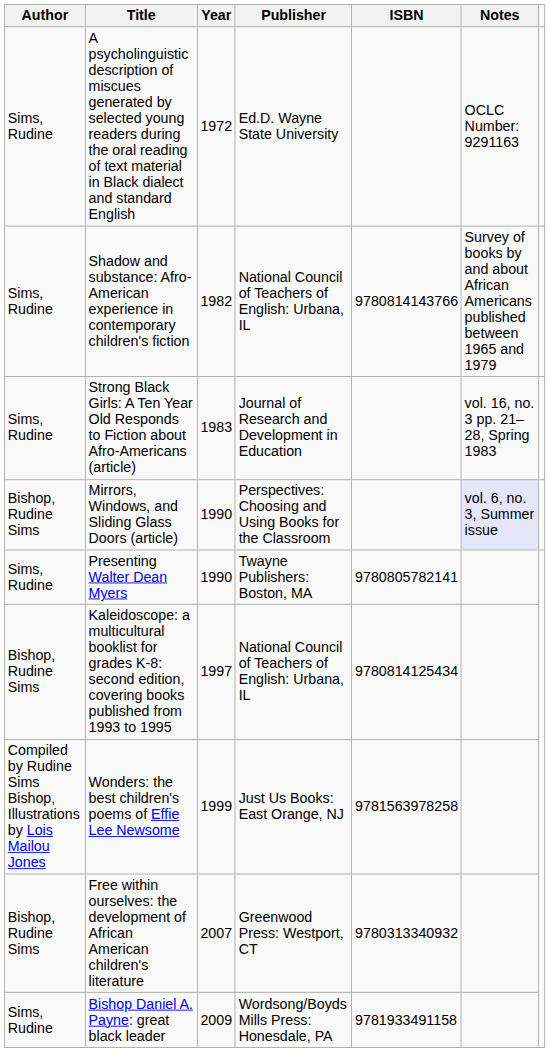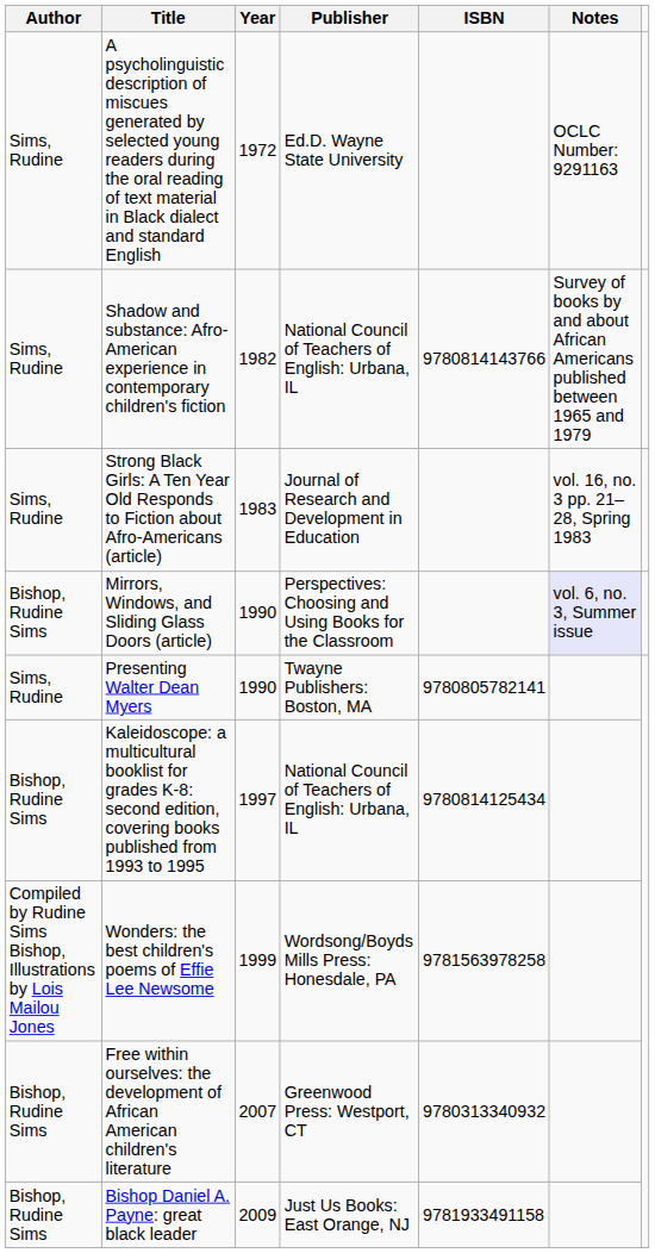Wonders: the best children's poems of Effie Lee Newsome | Publisher: Just Us Books: East Orange, NJ -> Wordsong/Boyds Mills Press: Honesdale, PA
Bishop Daniel A. Payne: great black leader | Author: Sims, Rudine -> Bishop, Rudine Sims
Bishop Daniel A. Payne: great black leader | Publisher: Wordsong/Boyds Mills Press: Honesdale, PA -> Just Us Books: East Orange, NJ
